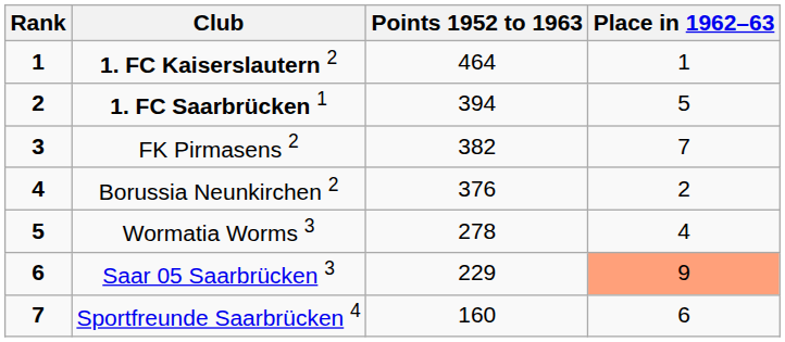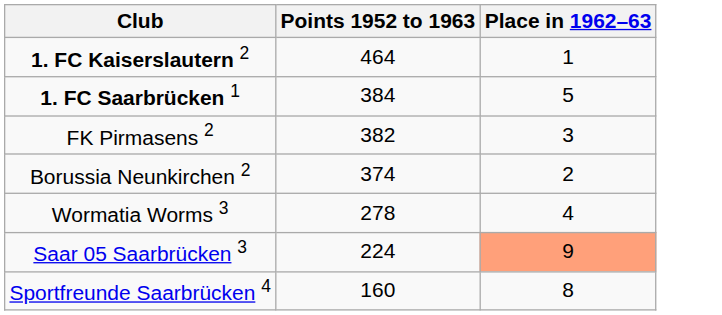- column: Rank | 1 | 2 | 3 | 4 | 5 | 6 | 7
1. FC Saarbrücken 1 | Points 1952 to 1963: 394 -> 384
FK Pirmasens 2 | Place in 1962–63: 7 -> 3
Borussia Neunkirchen 2 | Points 1952 to 1963: 376 -> 374
Saar 05 Saarbrücken 3 | Points 1952 to 1963: 229 -> 224
Sportfreunde Saarbrücken 4 | Place in 1962–63: 6 -> 8
